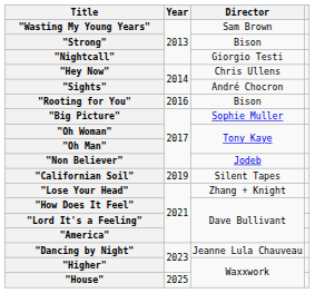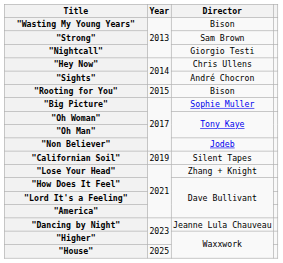"Wasting My Young Years" | Director: Sam Brown -> Bison
"Strong" | Director: Bison -> Sam Brown
"Rooting for You" | Year: 2016 -> 2015
